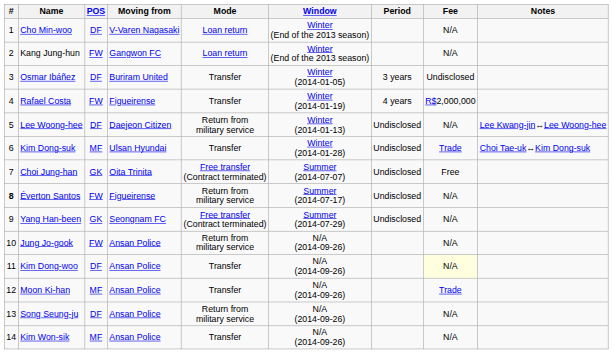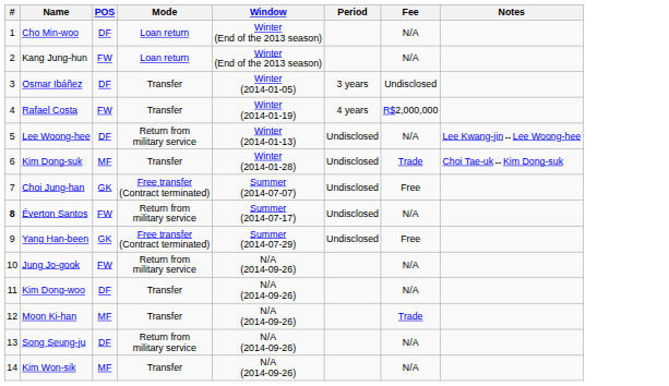- column: Moving from | V-Varen Nagasaki | Gangwon FC | Buriram United | Figueirense | Daejeon Citizen | Ulsan Hyundai | Oita Trinita | Figueirense | Seongnam FC | Ansan Police | Ansan Police | Ansan Police | Ansan Police | Ansan Police
Yang Han-been | Fee: N/A -> Free
Kim Dong-woo | Fee: lightyellow background -> no background
